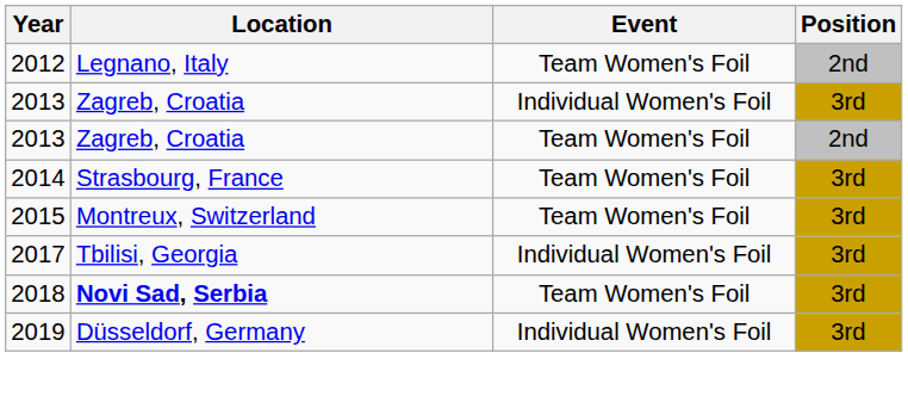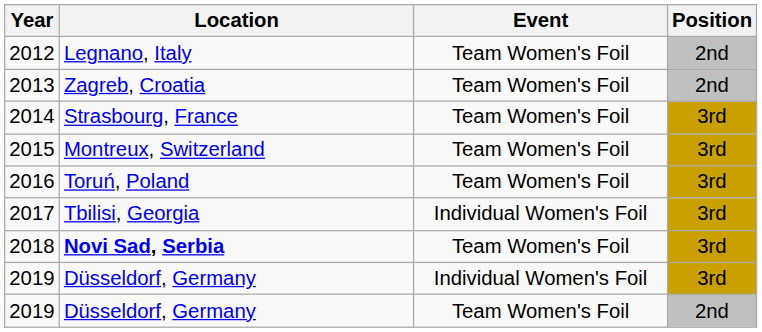- row: 2013 | Zagreb, Croatia | Individual Women's Foil | 3rd
+ row: 2016 | Toruń, Poland | Team Women's Foil | 3rd
+ row: 2019 | Düsseldorf, Germany | Team Women's Foil | 2nd
